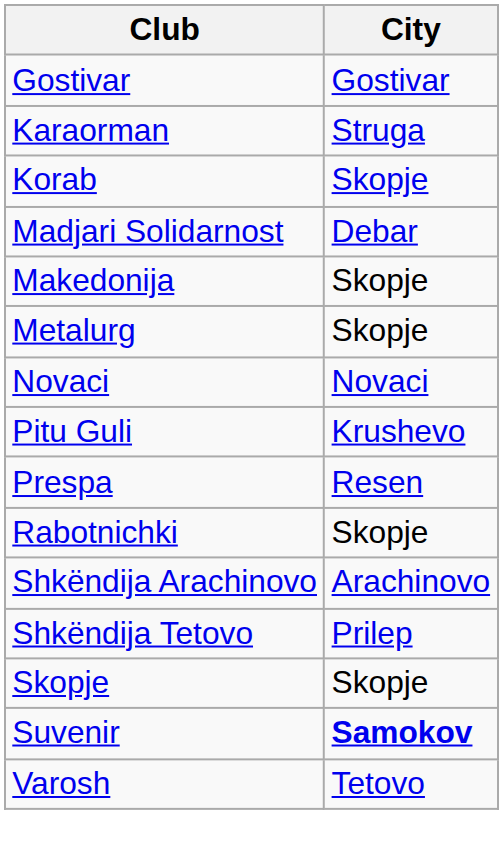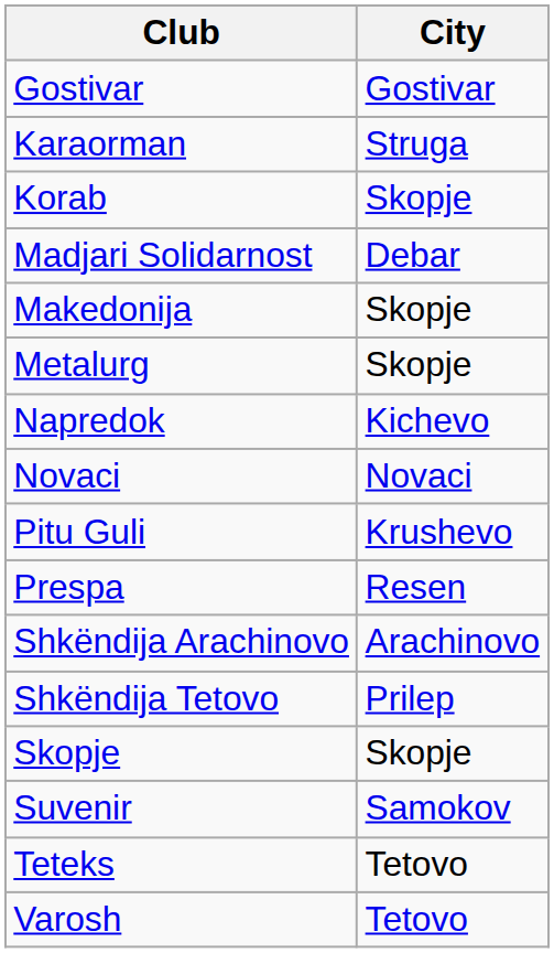+ row: Napredok | Kichevo
- row: Rabotnichki | Skopje
Suvenir | City: bold -> normal
+ row: Teteks | Tetovo
